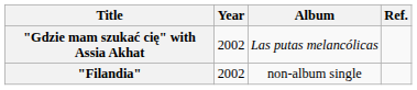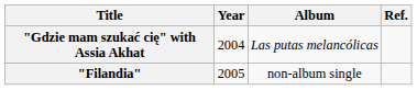"Gdzie mam szukać cię" with Assia Akhat | Year: 2002 -> 2004
"Filandia" | Year: 2002 -> 2005
